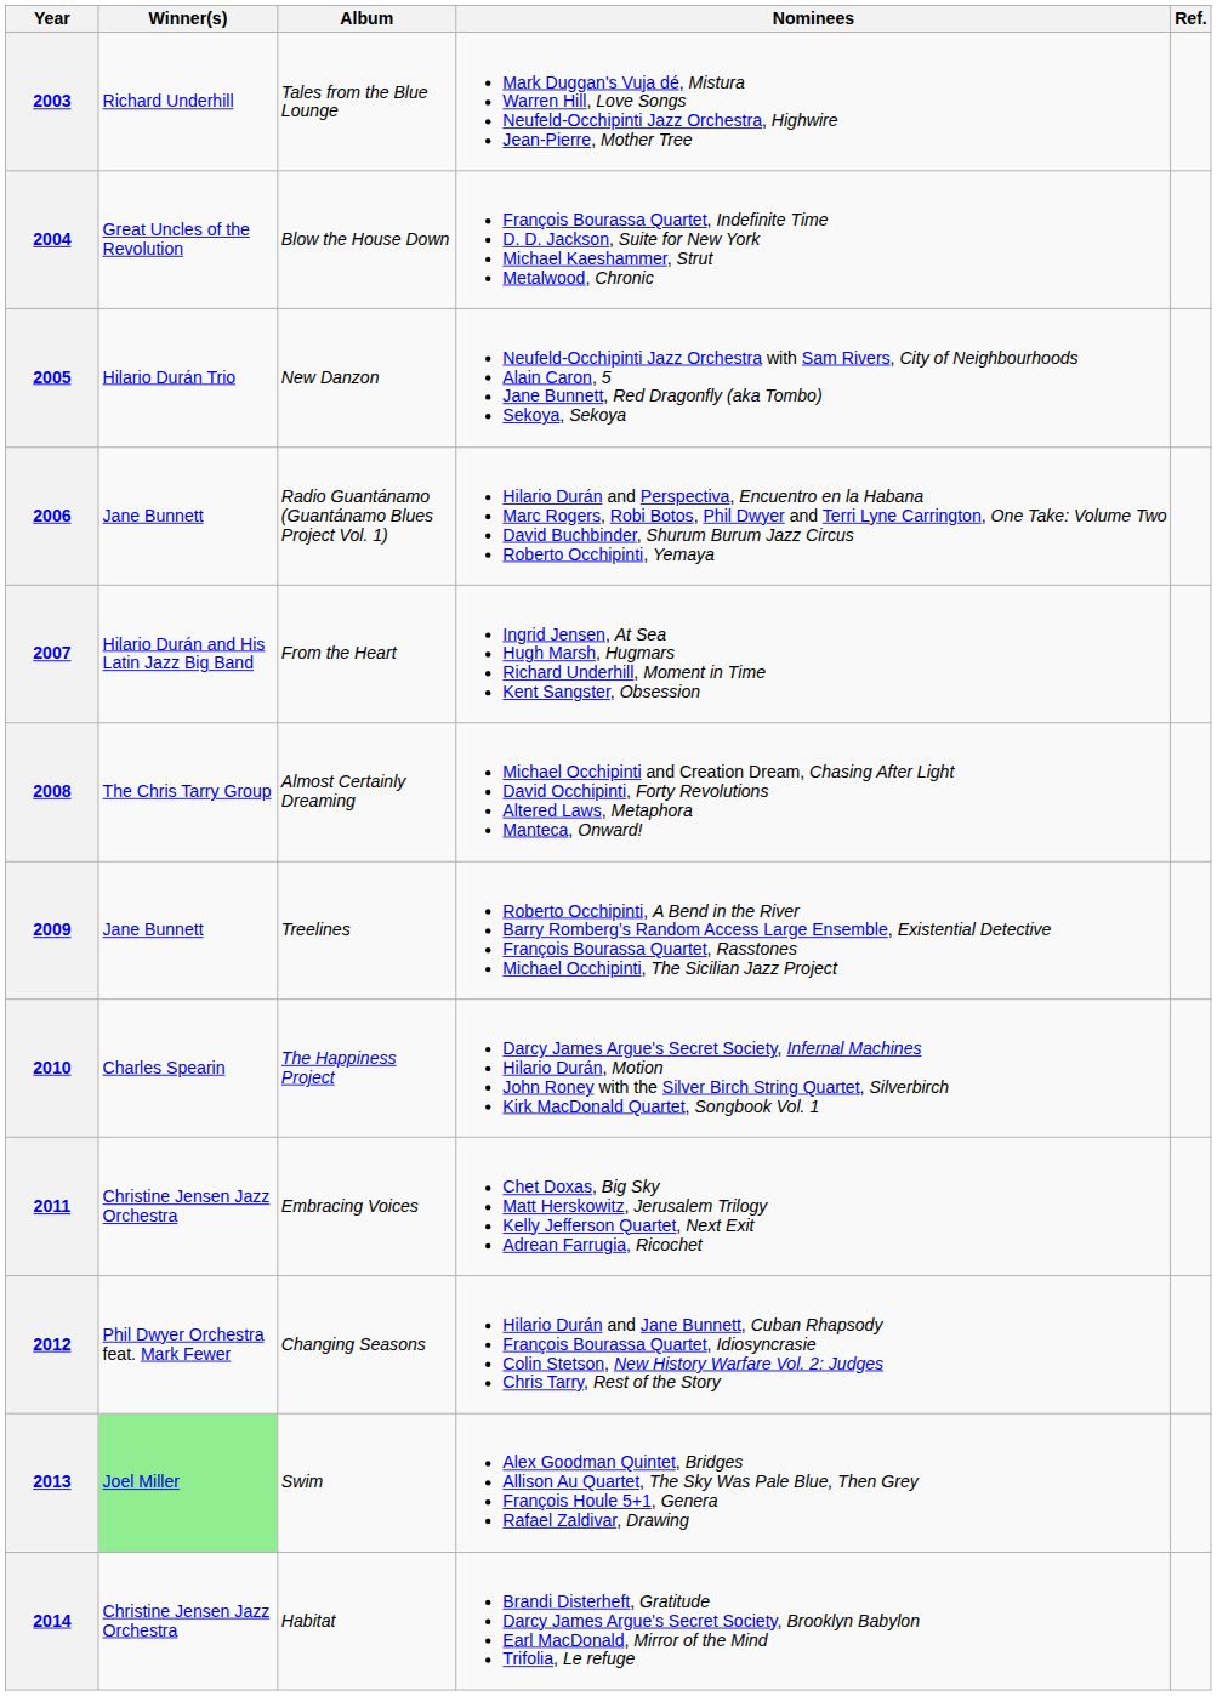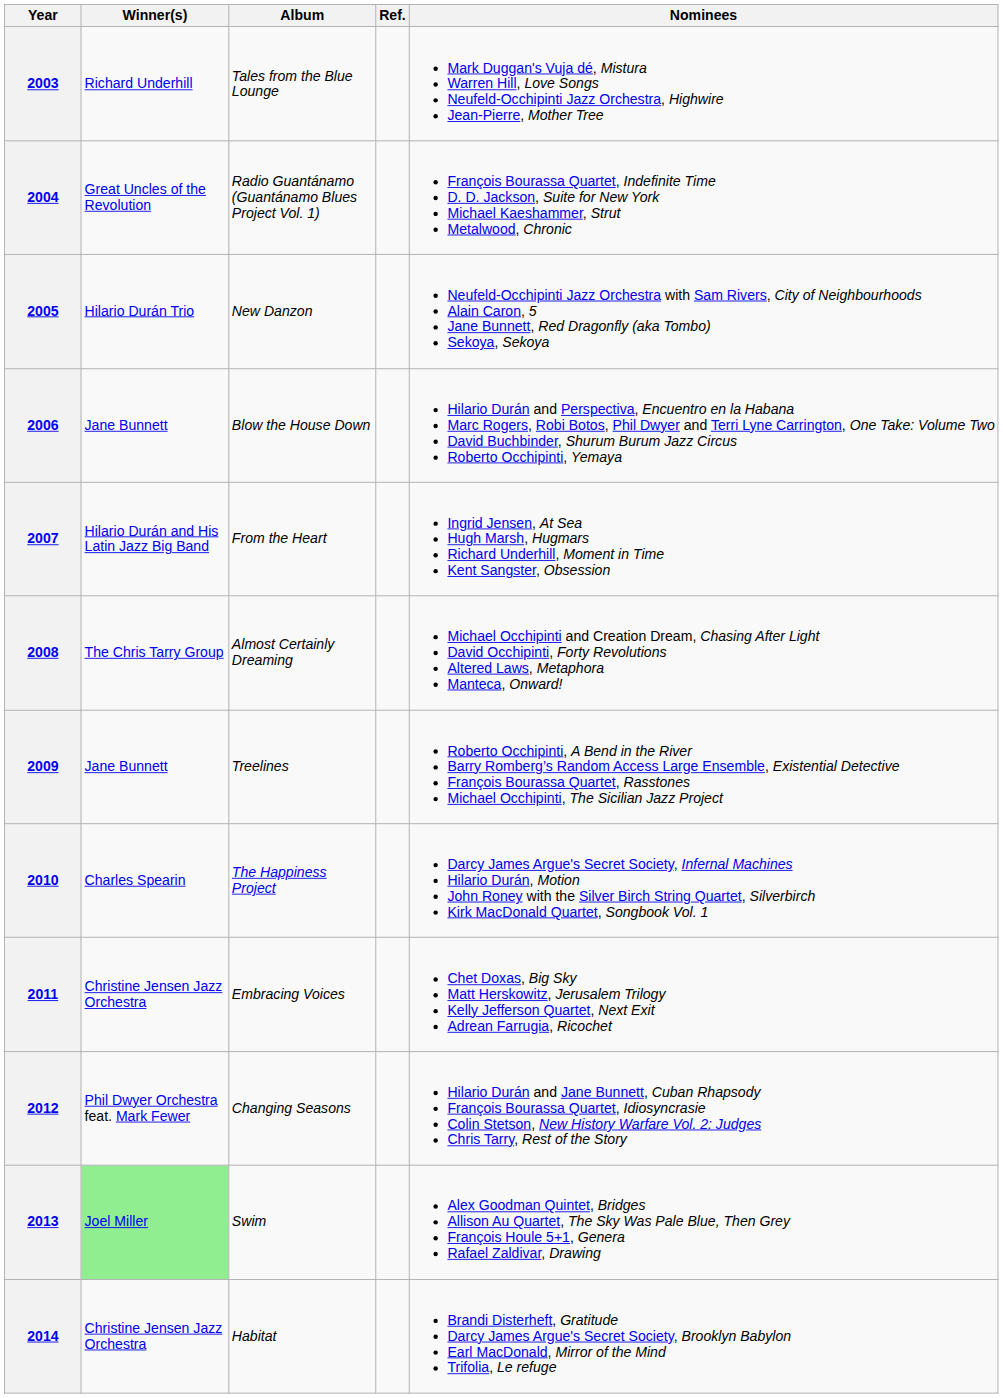columns swapped: Nominees <-> Ref.
2004 | Album: Blow the House Down -> Radio Guantánamo (Guantánamo Blues Project Vol. 1)
2006 | Album: Radio Guantánamo (Guantánamo Blues Project Vol. 1) -> Blow the House Down
